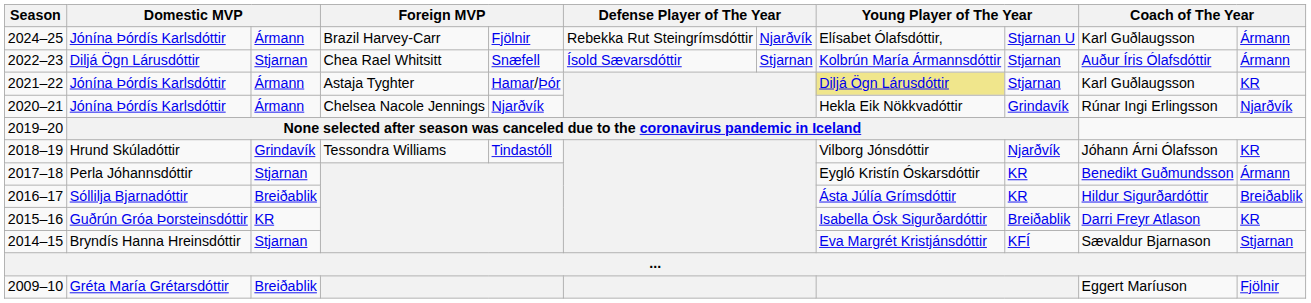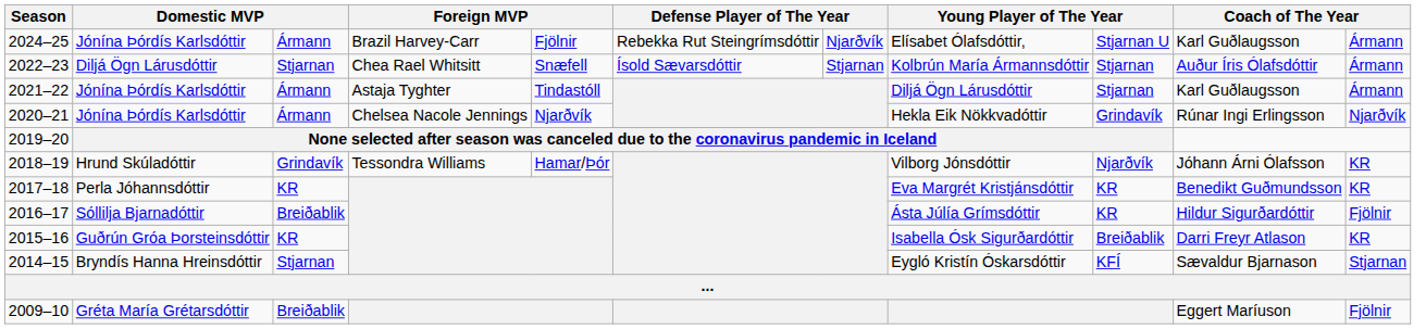2021–22 | column 5: Hamar/Þór -> Tindastóll
2021–22 | column 8: khaki background -> no background
2021–22 | column 11: KR -> Ármann
2018–19 | column 5: Tindastóll -> Hamar/Þór
2017–18 | column 3: Stjarnan -> KR
2017–18 | column 8: Eygló Kristín Óskarsdóttir -> Eva Margrét Kristjánsdóttir
2017–18 | column 11: Ármann -> KR
2016–17 | column 11: Breiðablik -> Fjölnir
2014–15 | column 8: Eva Margrét Kristjánsdóttir -> Eygló Kristín Óskarsdóttir
